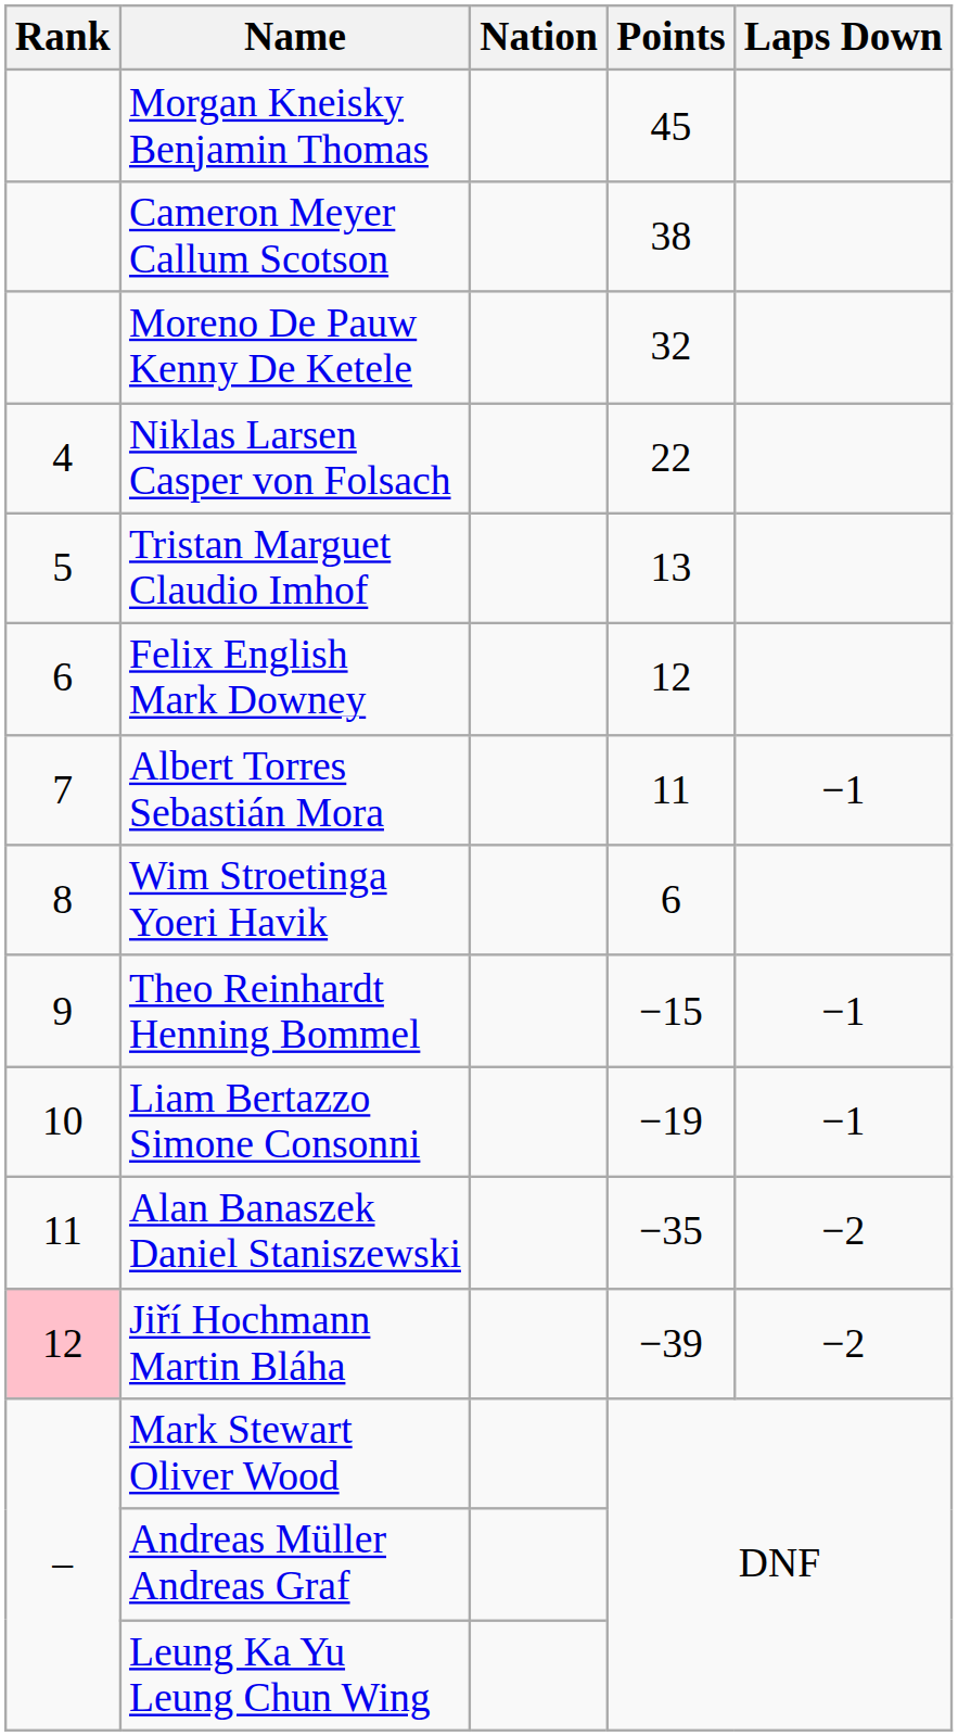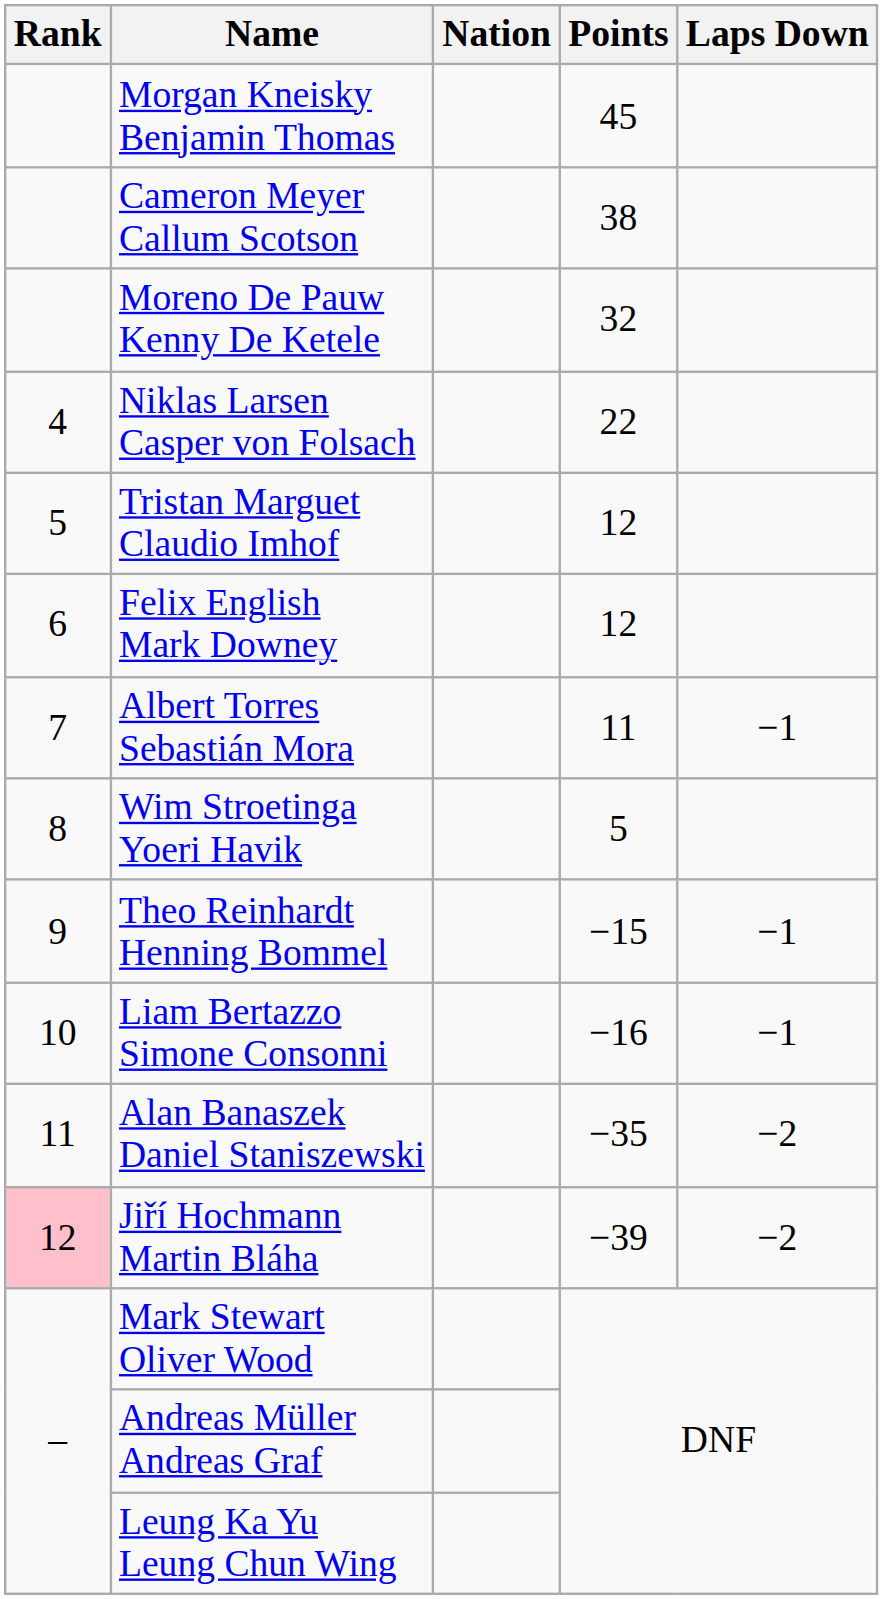Tristan Marguet Claudio Imhof | Points: 13 -> 12
Wim Stroetinga Yoeri Havik | Points: 6 -> 5
Liam Bertazzo Simone Consonni | Points: −19 -> −16
